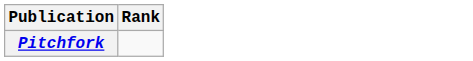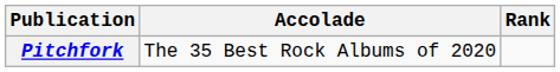+ column: Accolade | The 35 Best Rock Albums of 2020
